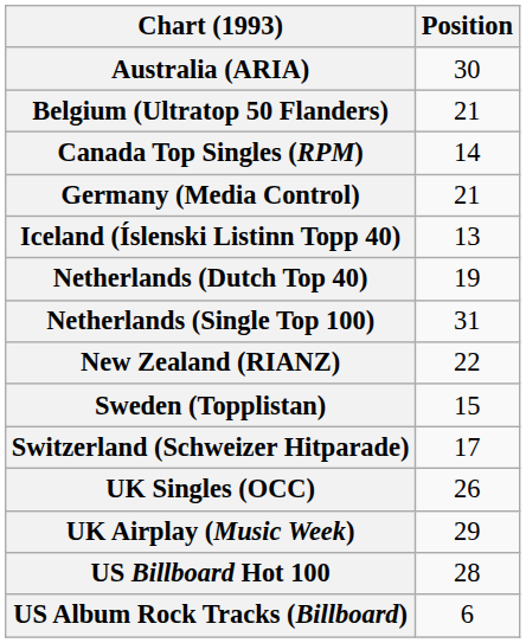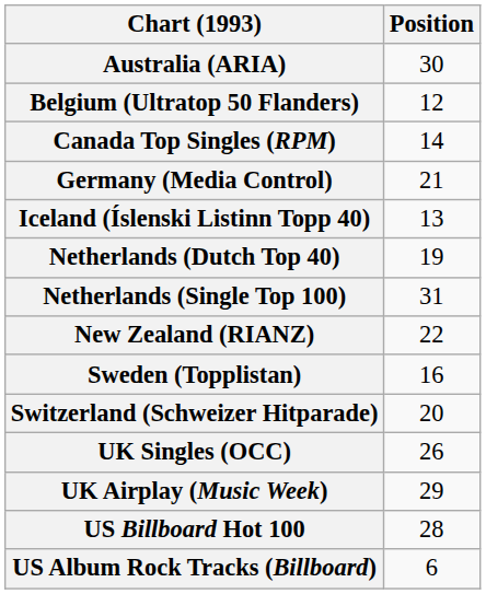Belgium (Ultratop 50 Flanders) | Position: 21 -> 12
Sweden (Topplistan) | Position: 15 -> 16
Switzerland (Schweizer Hitparade) | Position: 17 -> 20
